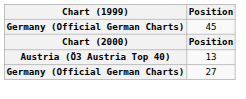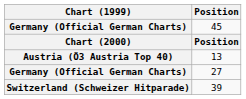+ row: Switzerland (Schweizer Hitparade) | 39
